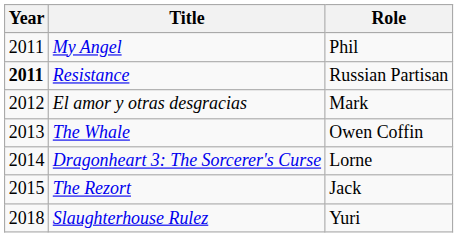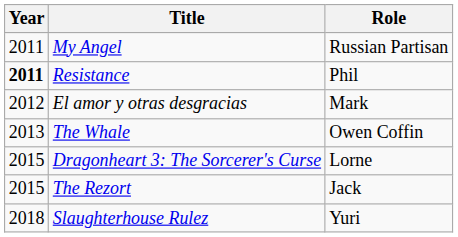My Angel | Role: Phil -> Russian Partisan
Resistance | Role: Russian Partisan -> Phil
Dragonheart 3: The Sorcerer's Curse | Year: 2014 -> 2015
